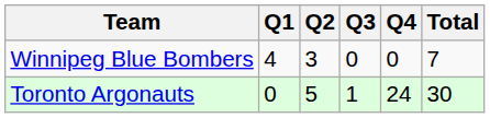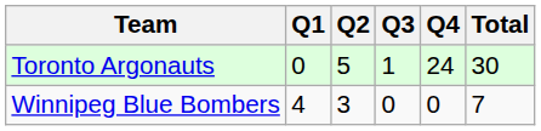rows swapped: Winnipeg Blue Bombers <-> Toronto Argonauts
